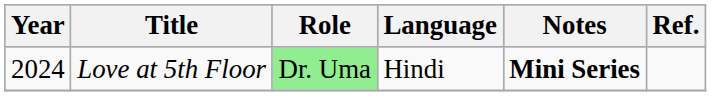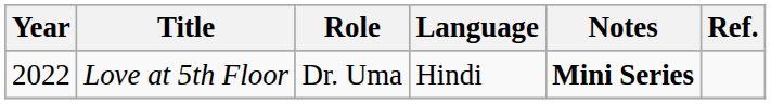Love at 5th Floor | Year: 2024 -> 2022
Love at 5th Floor | Role: lightgreen background -> no background
